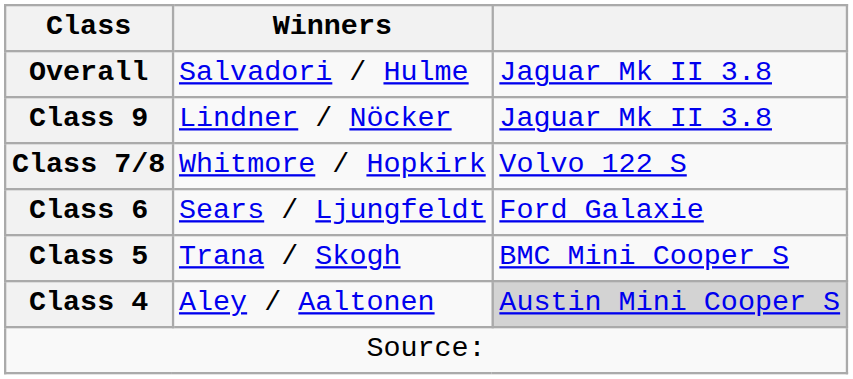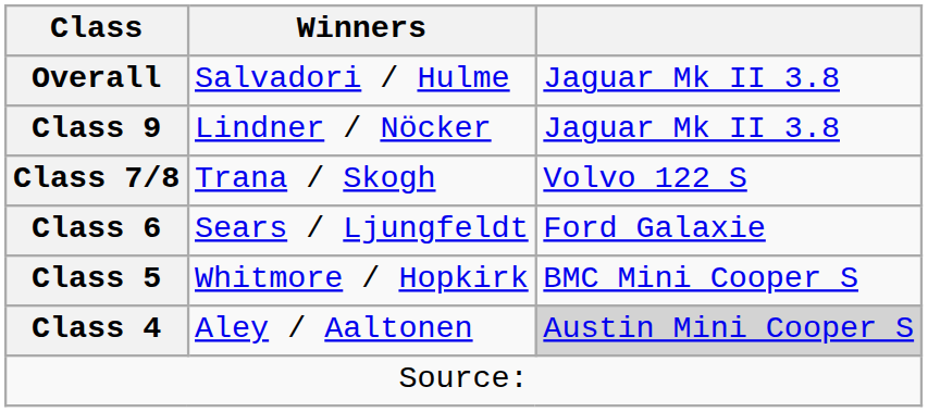Class 7/8 | Winners: Whitmore / Hopkirk -> Trana / Skogh
Class 5 | Winners: Trana / Skogh -> Whitmore / Hopkirk
